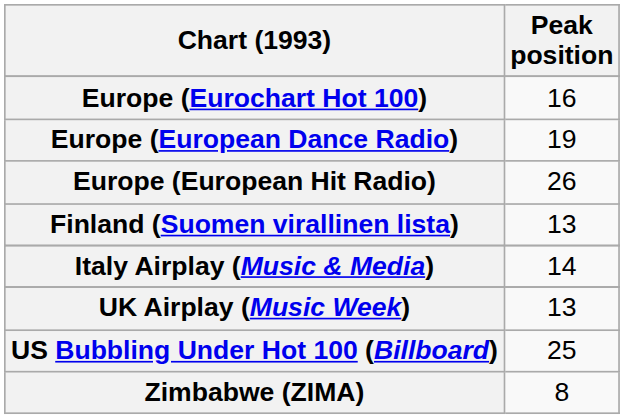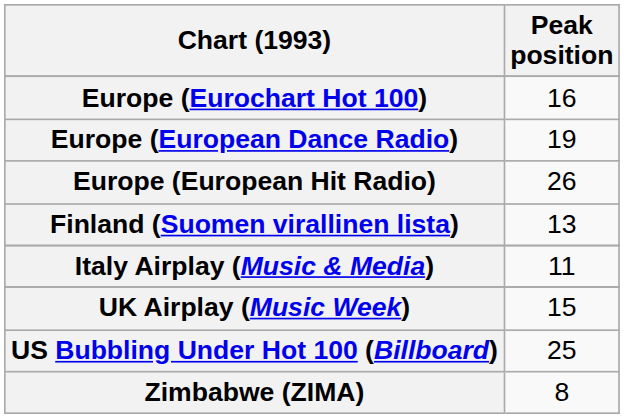Italy Airplay (Music & Media) | Peak position: 14 -> 11
UK Airplay (Music Week) | Peak position: 13 -> 15
